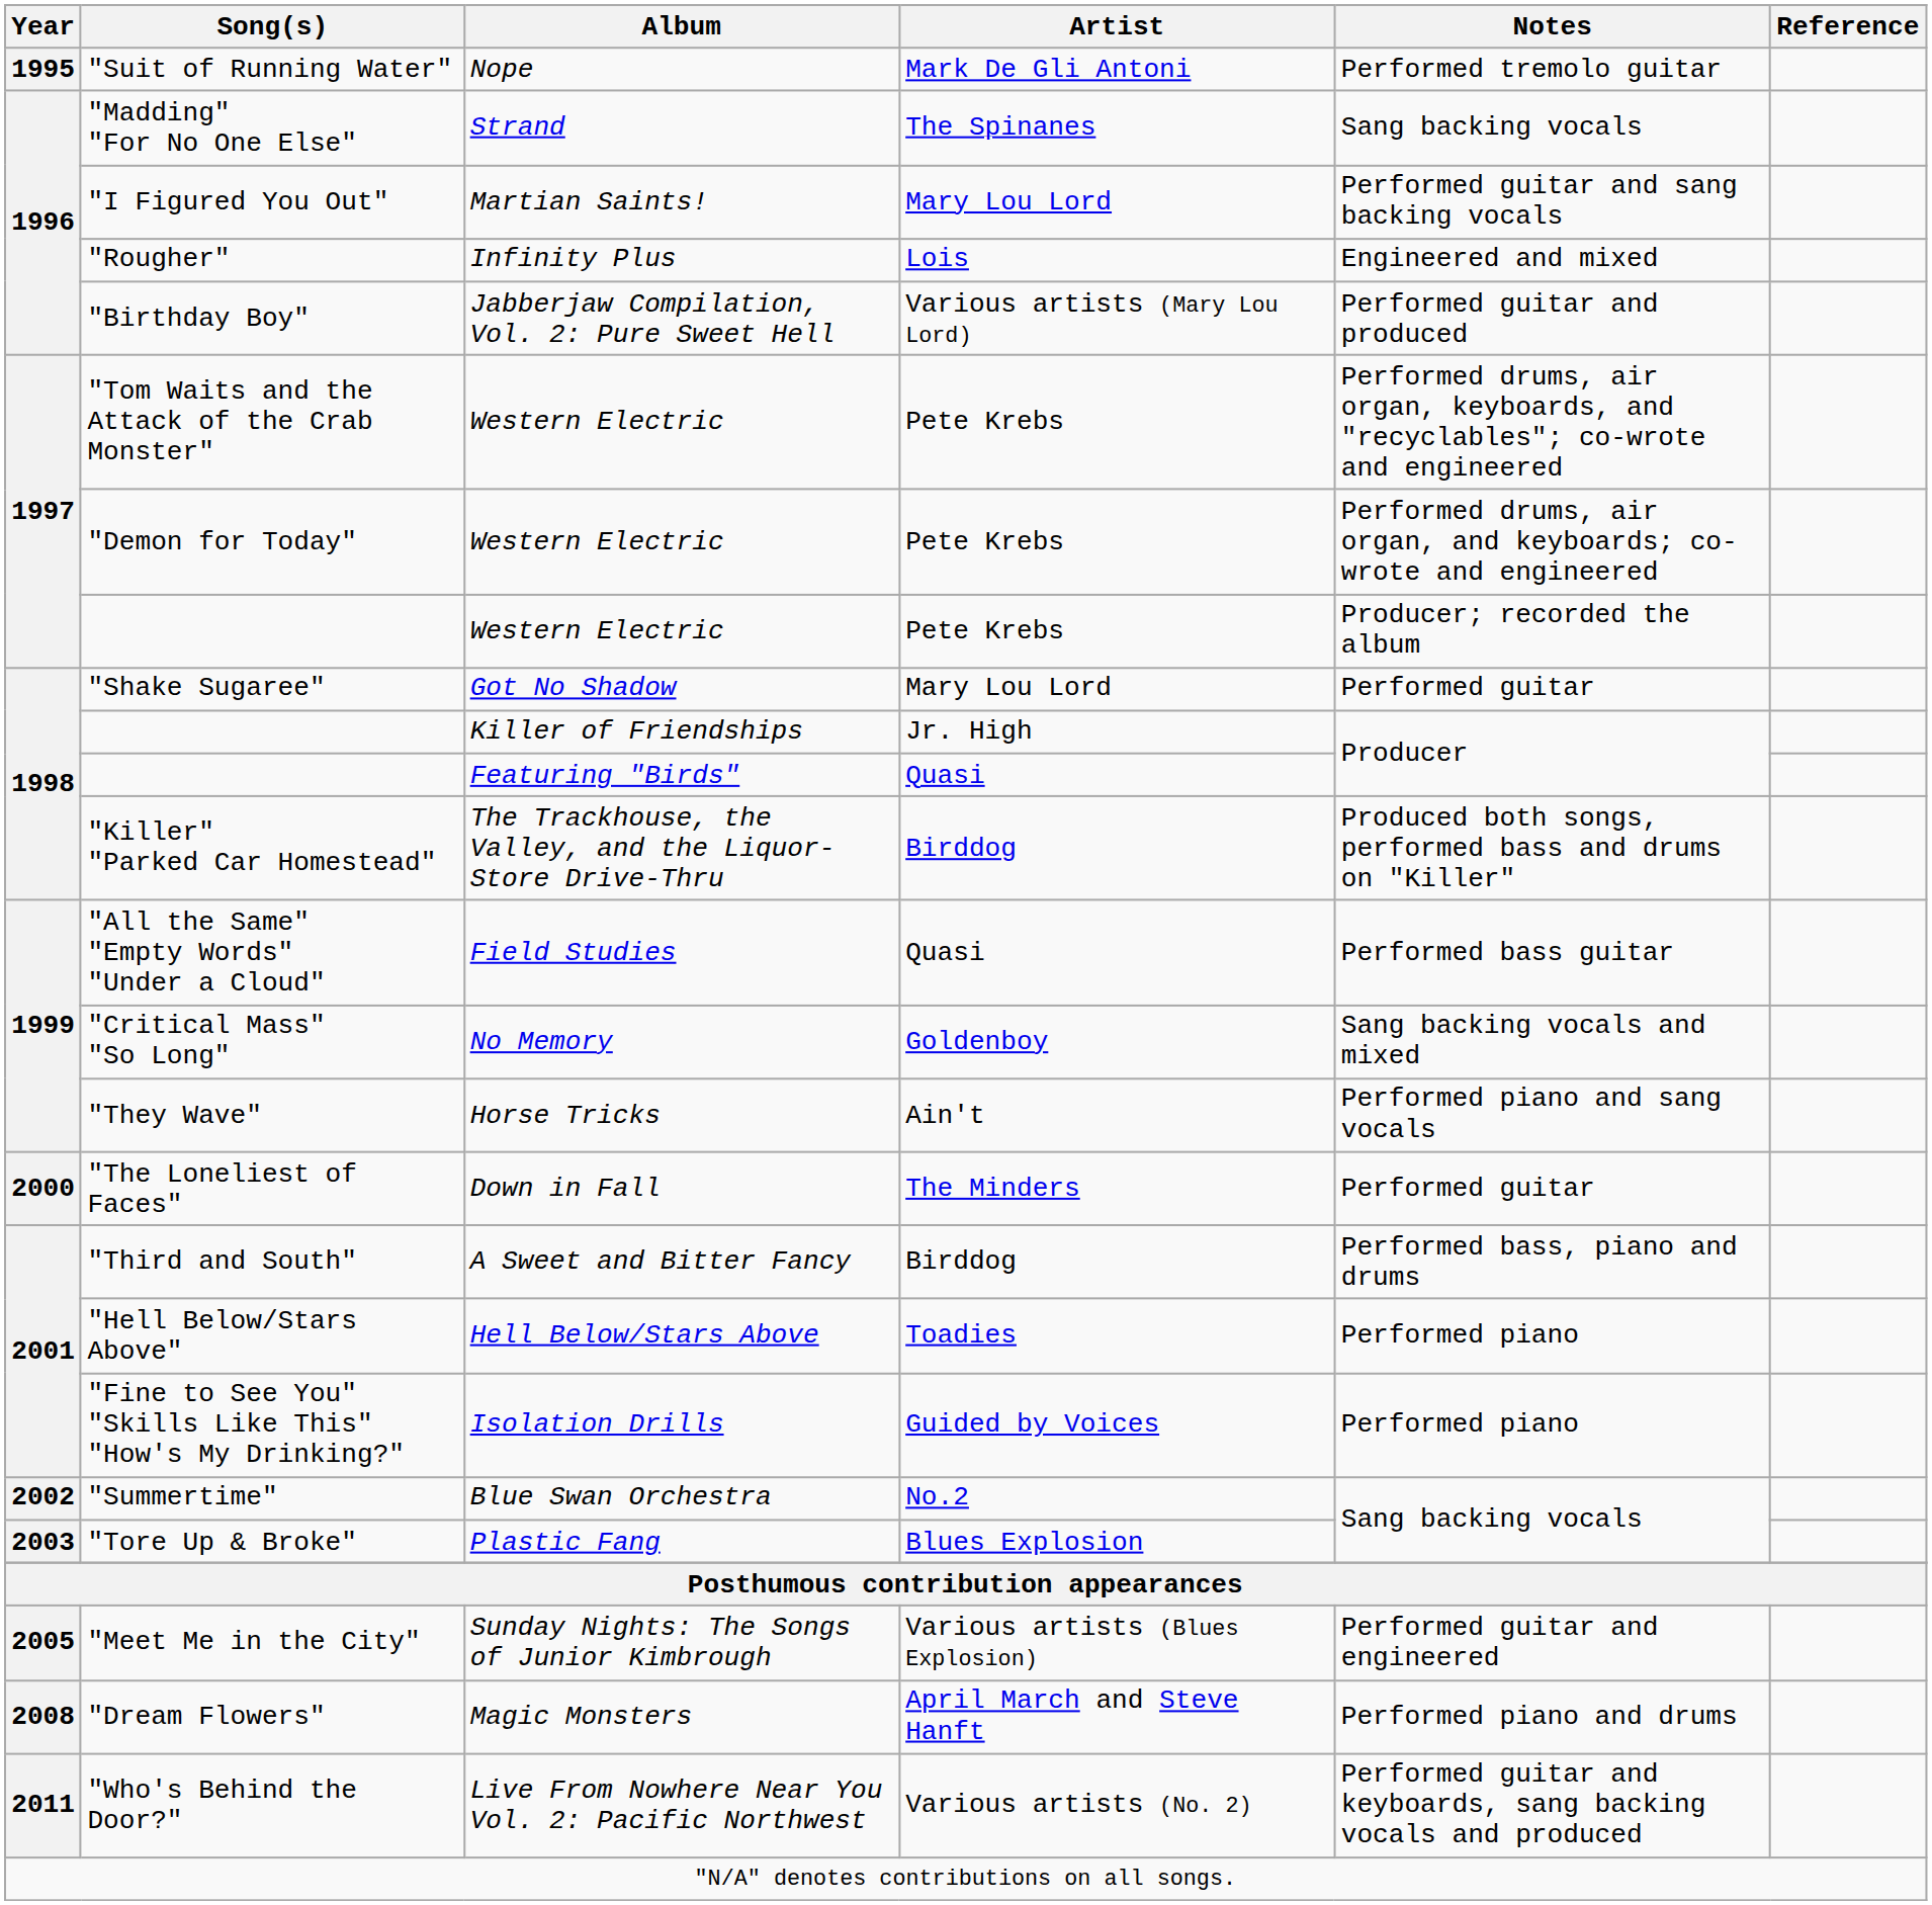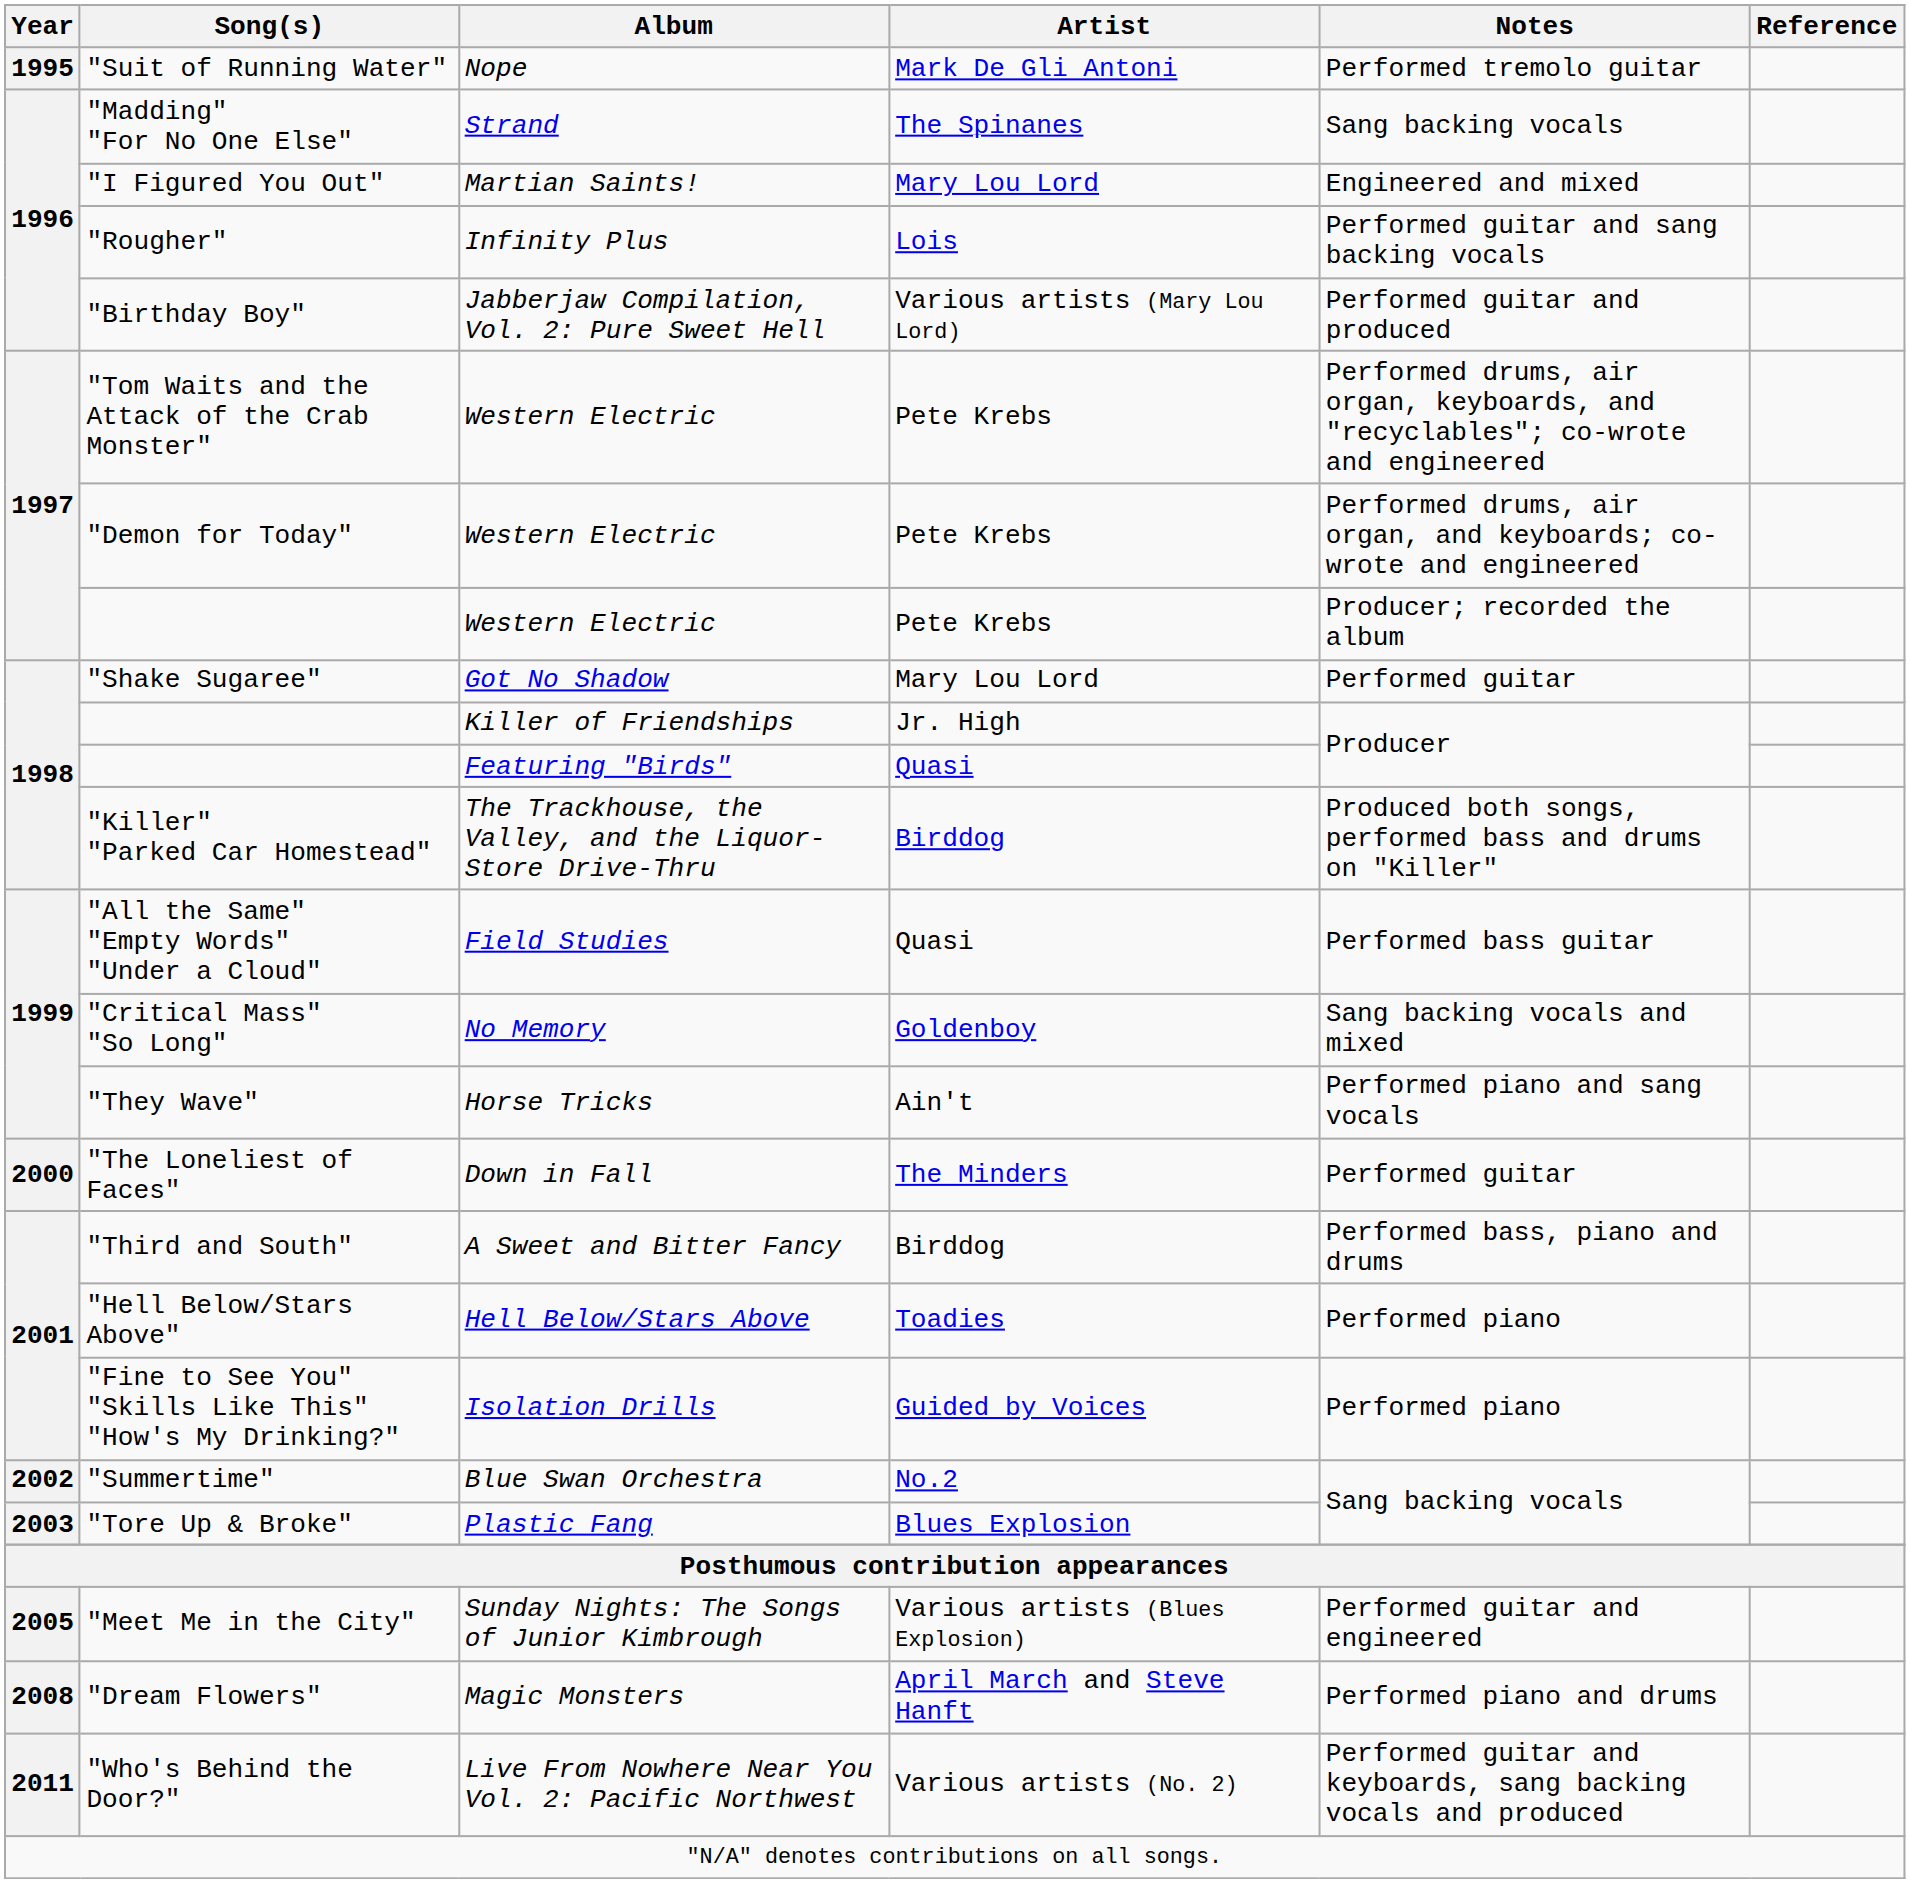"I Figured You Out" | Notes: Performed guitar and sang backing vocals -> Engineered and mixed
"Rougher" | Notes: Engineered and mixed -> Performed guitar and sang backing vocals
